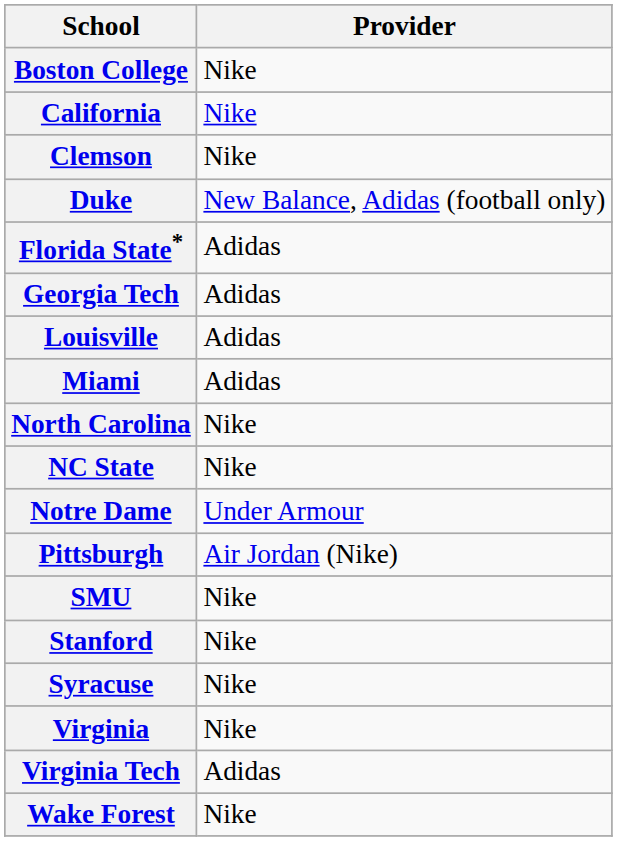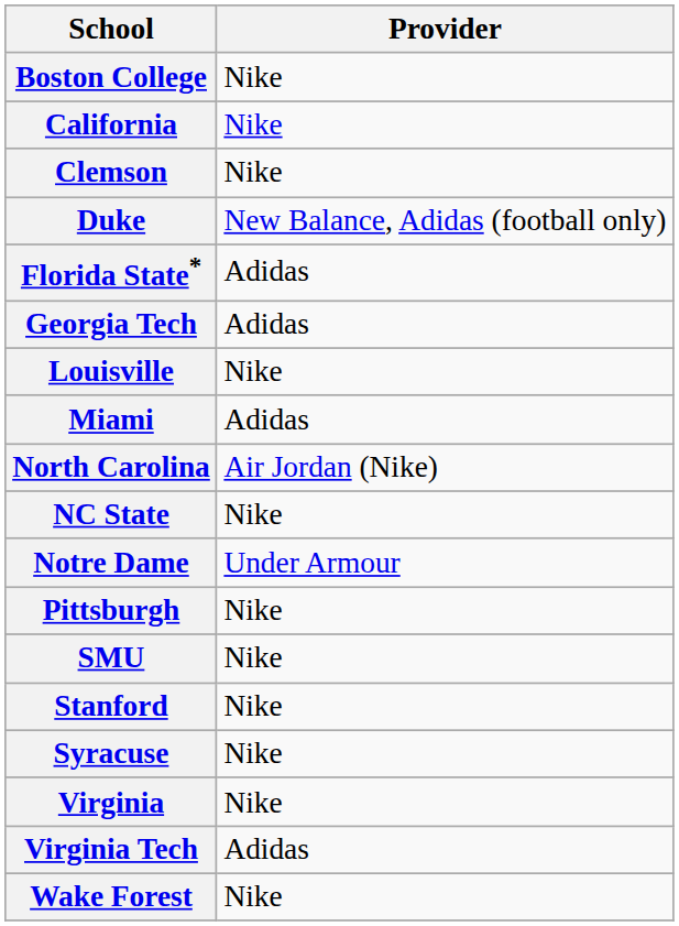Louisville | Provider: Adidas -> Nike
North Carolina | Provider: Nike -> Air Jordan (Nike)
Pittsburgh | Provider: Air Jordan (Nike) -> Nike
